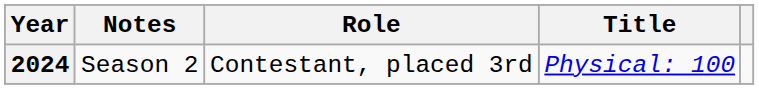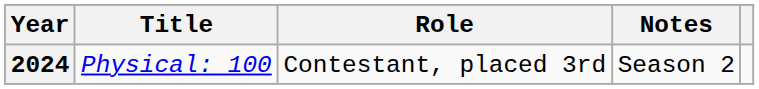columns swapped: Title <-> Notes
